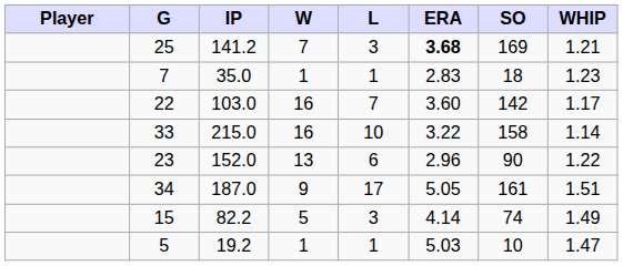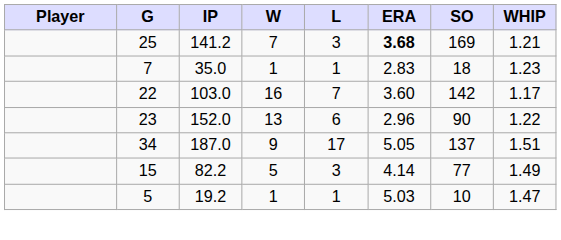- row: 33 | 215.0 | 16 | 10 | 3.22 | 158 | 1.14
34 | SO: 161 -> 137
15 | SO: 74 -> 77
